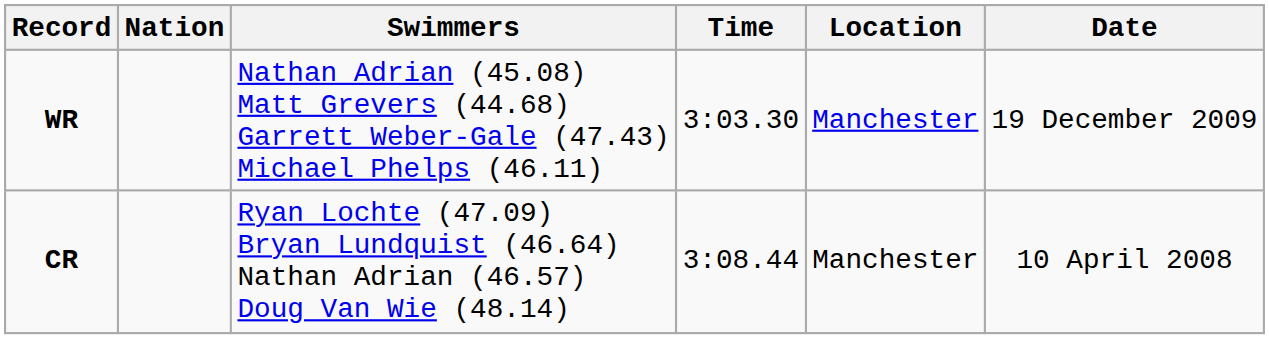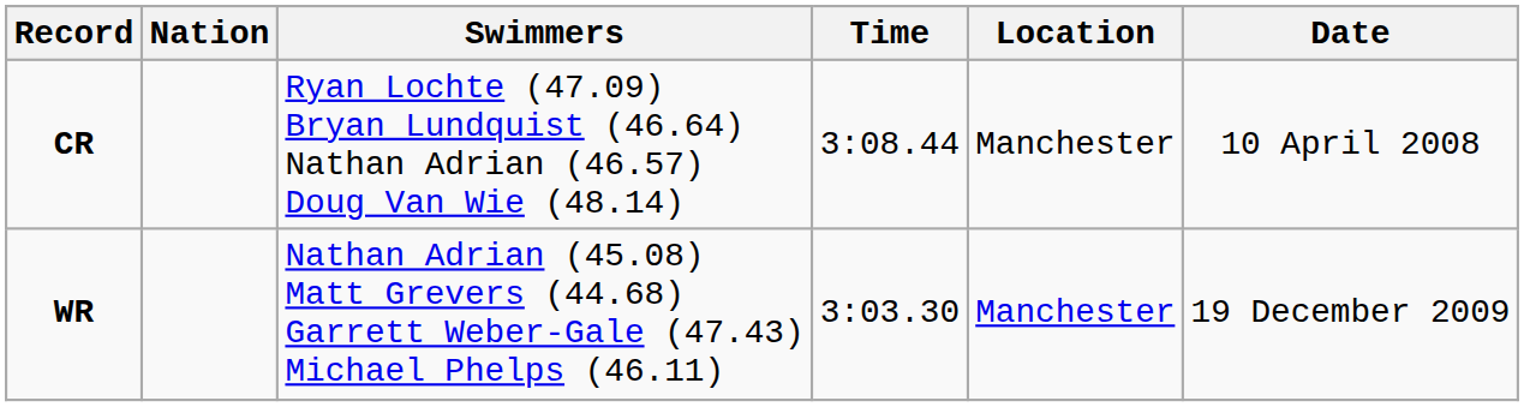rows swapped: WR <-> CR
